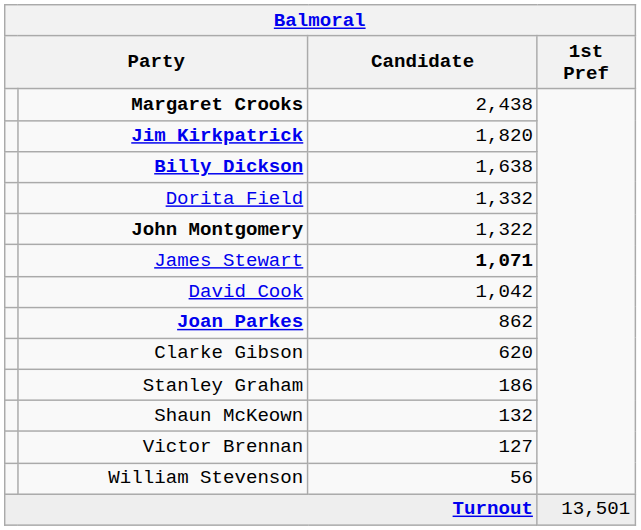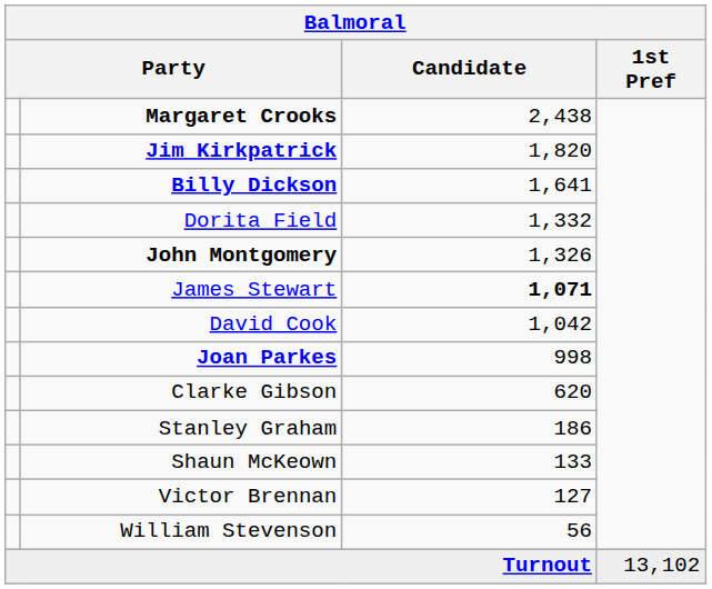Billy Dickson | Candidate: 1,638 -> 1,641
John Montgomery | Candidate: 1,322 -> 1,326
Joan Parkes | Candidate: 862 -> 998
Shaun McKeown | Candidate: 132 -> 133
Turnout | 1st Pref: 13,501 -> 13,102
